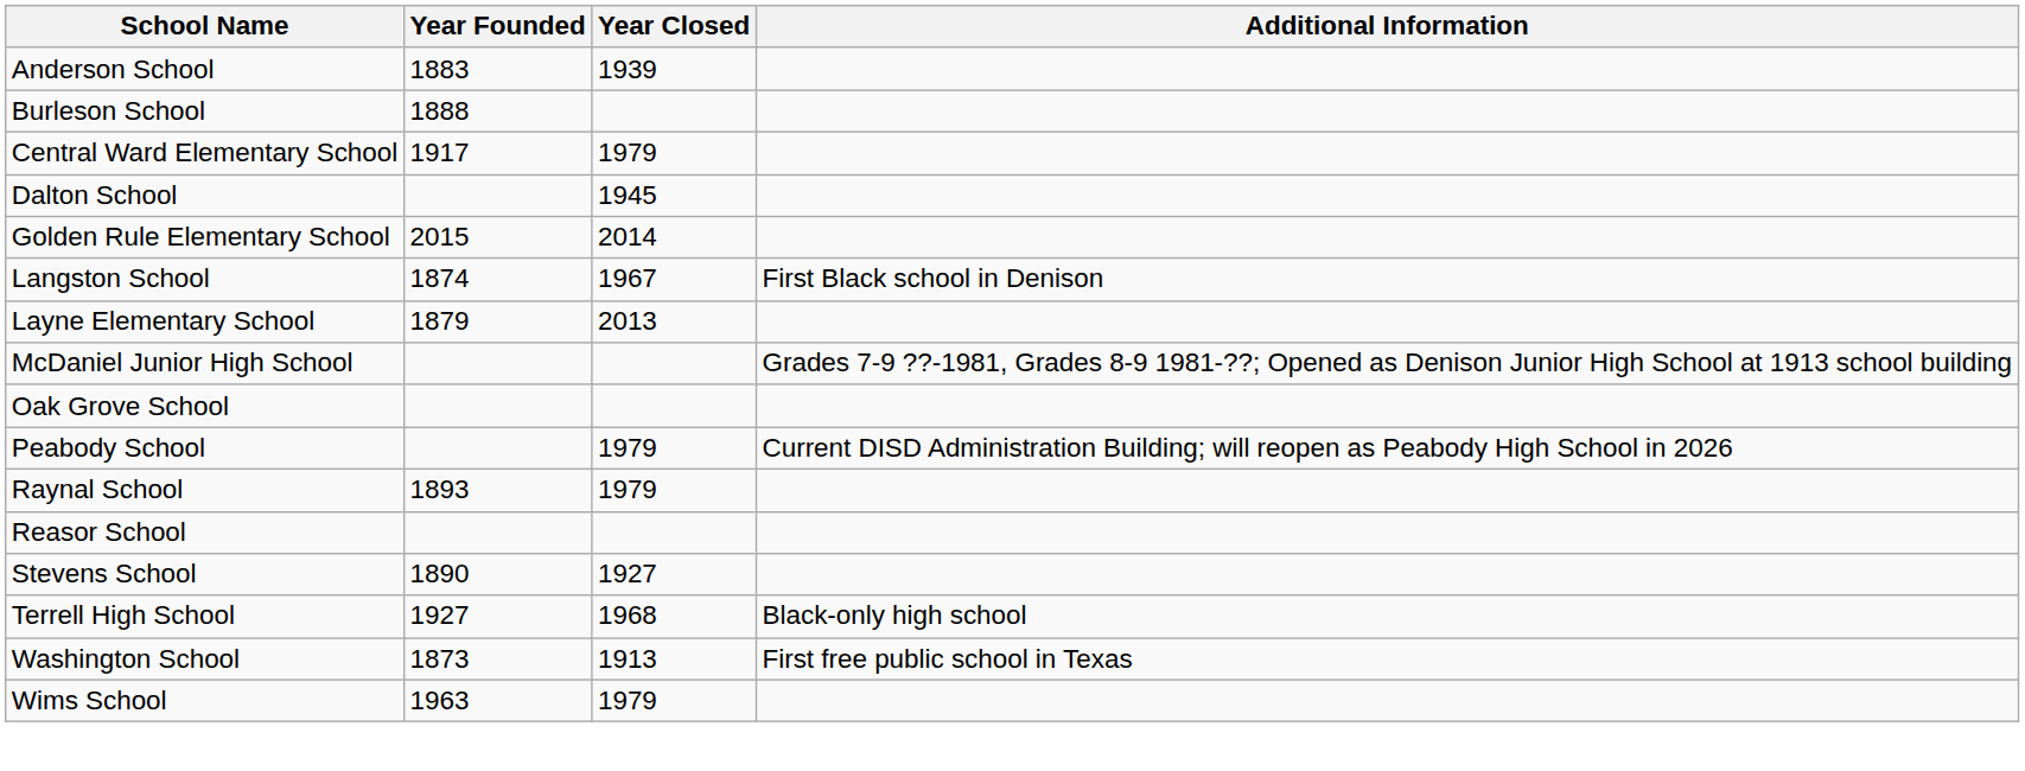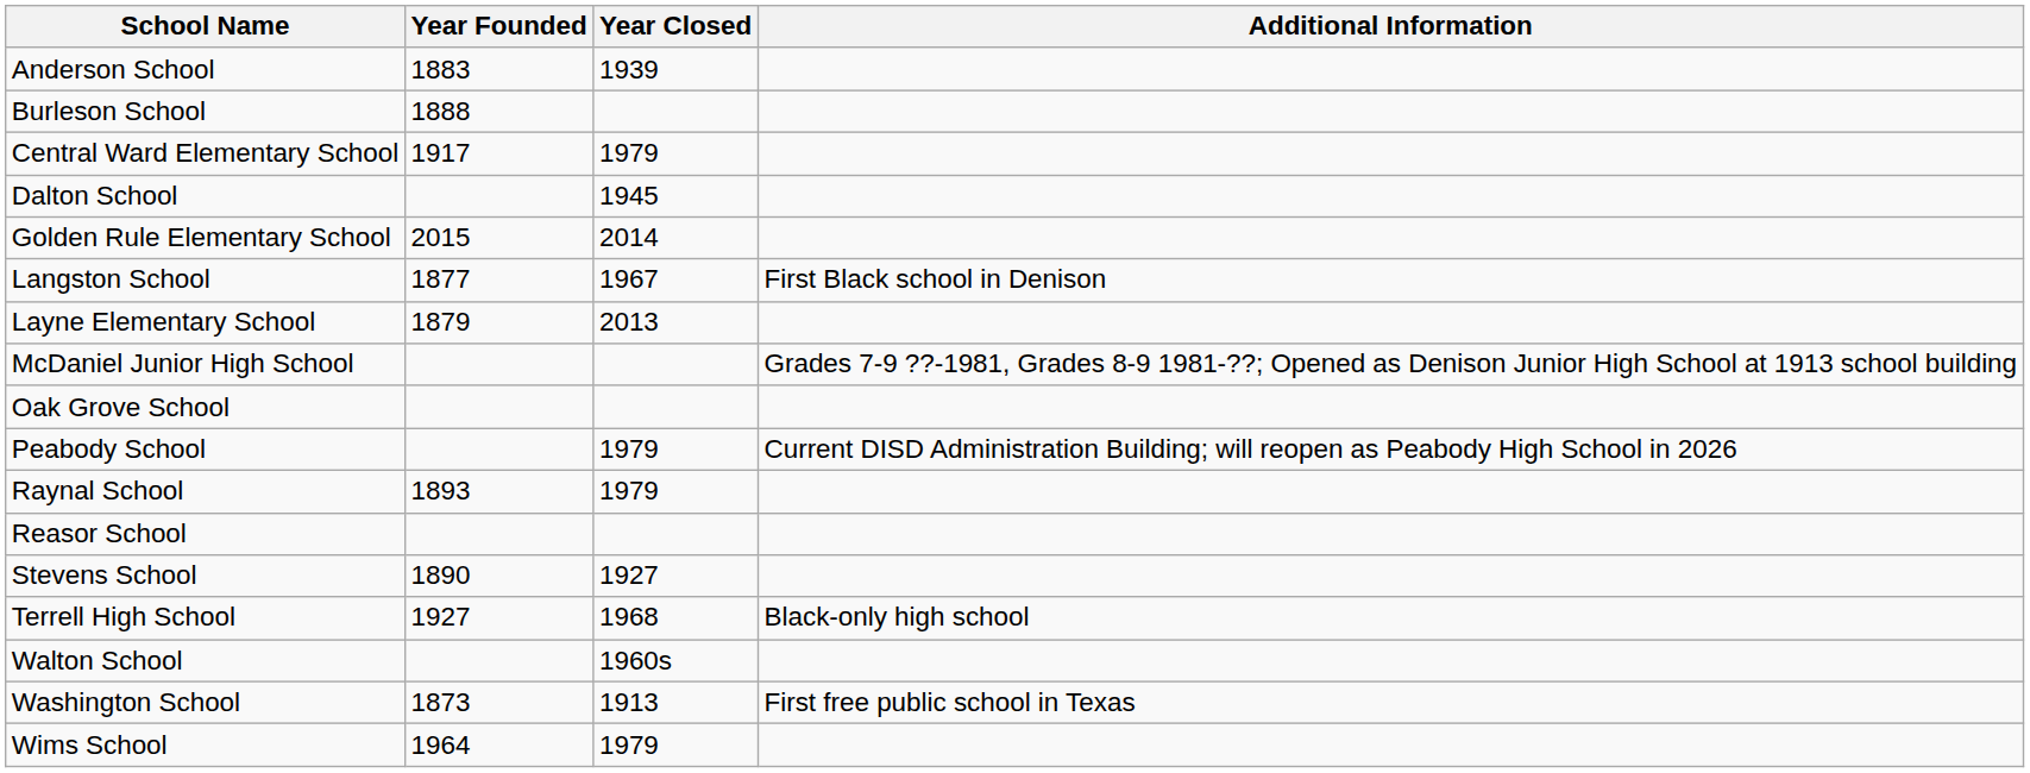Langston School | Year Founded: 1874 -> 1877
+ row: Walton School | 1960s
Wims School | Year Founded: 1963 -> 1964
